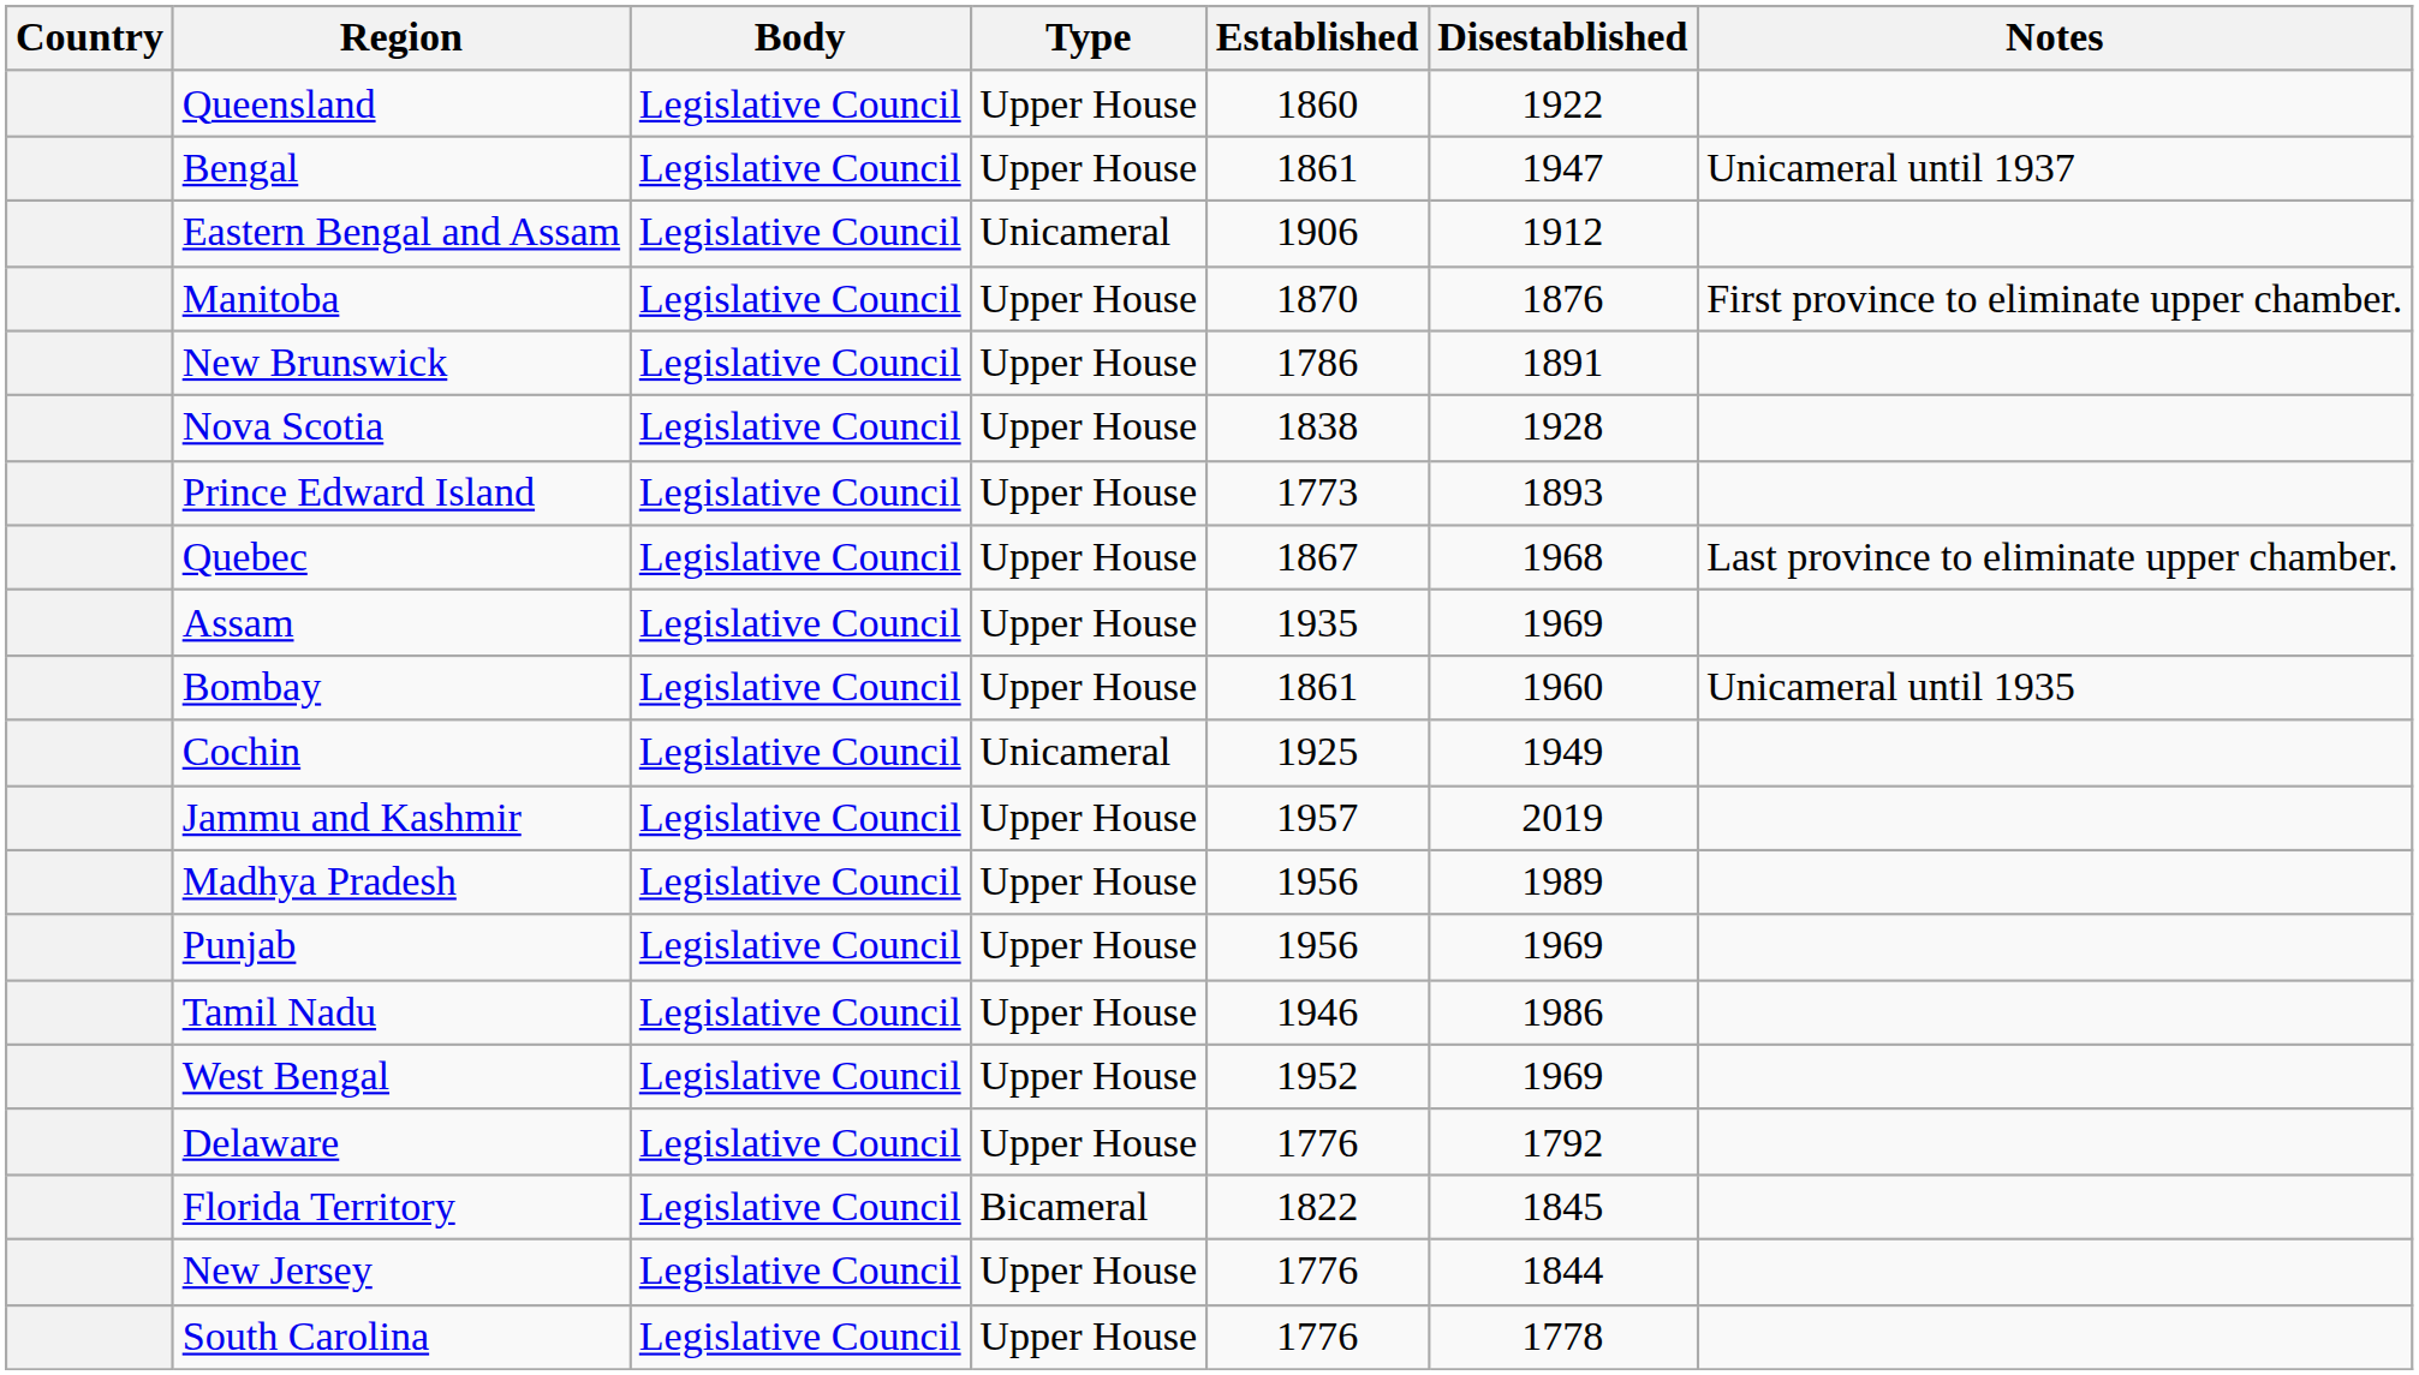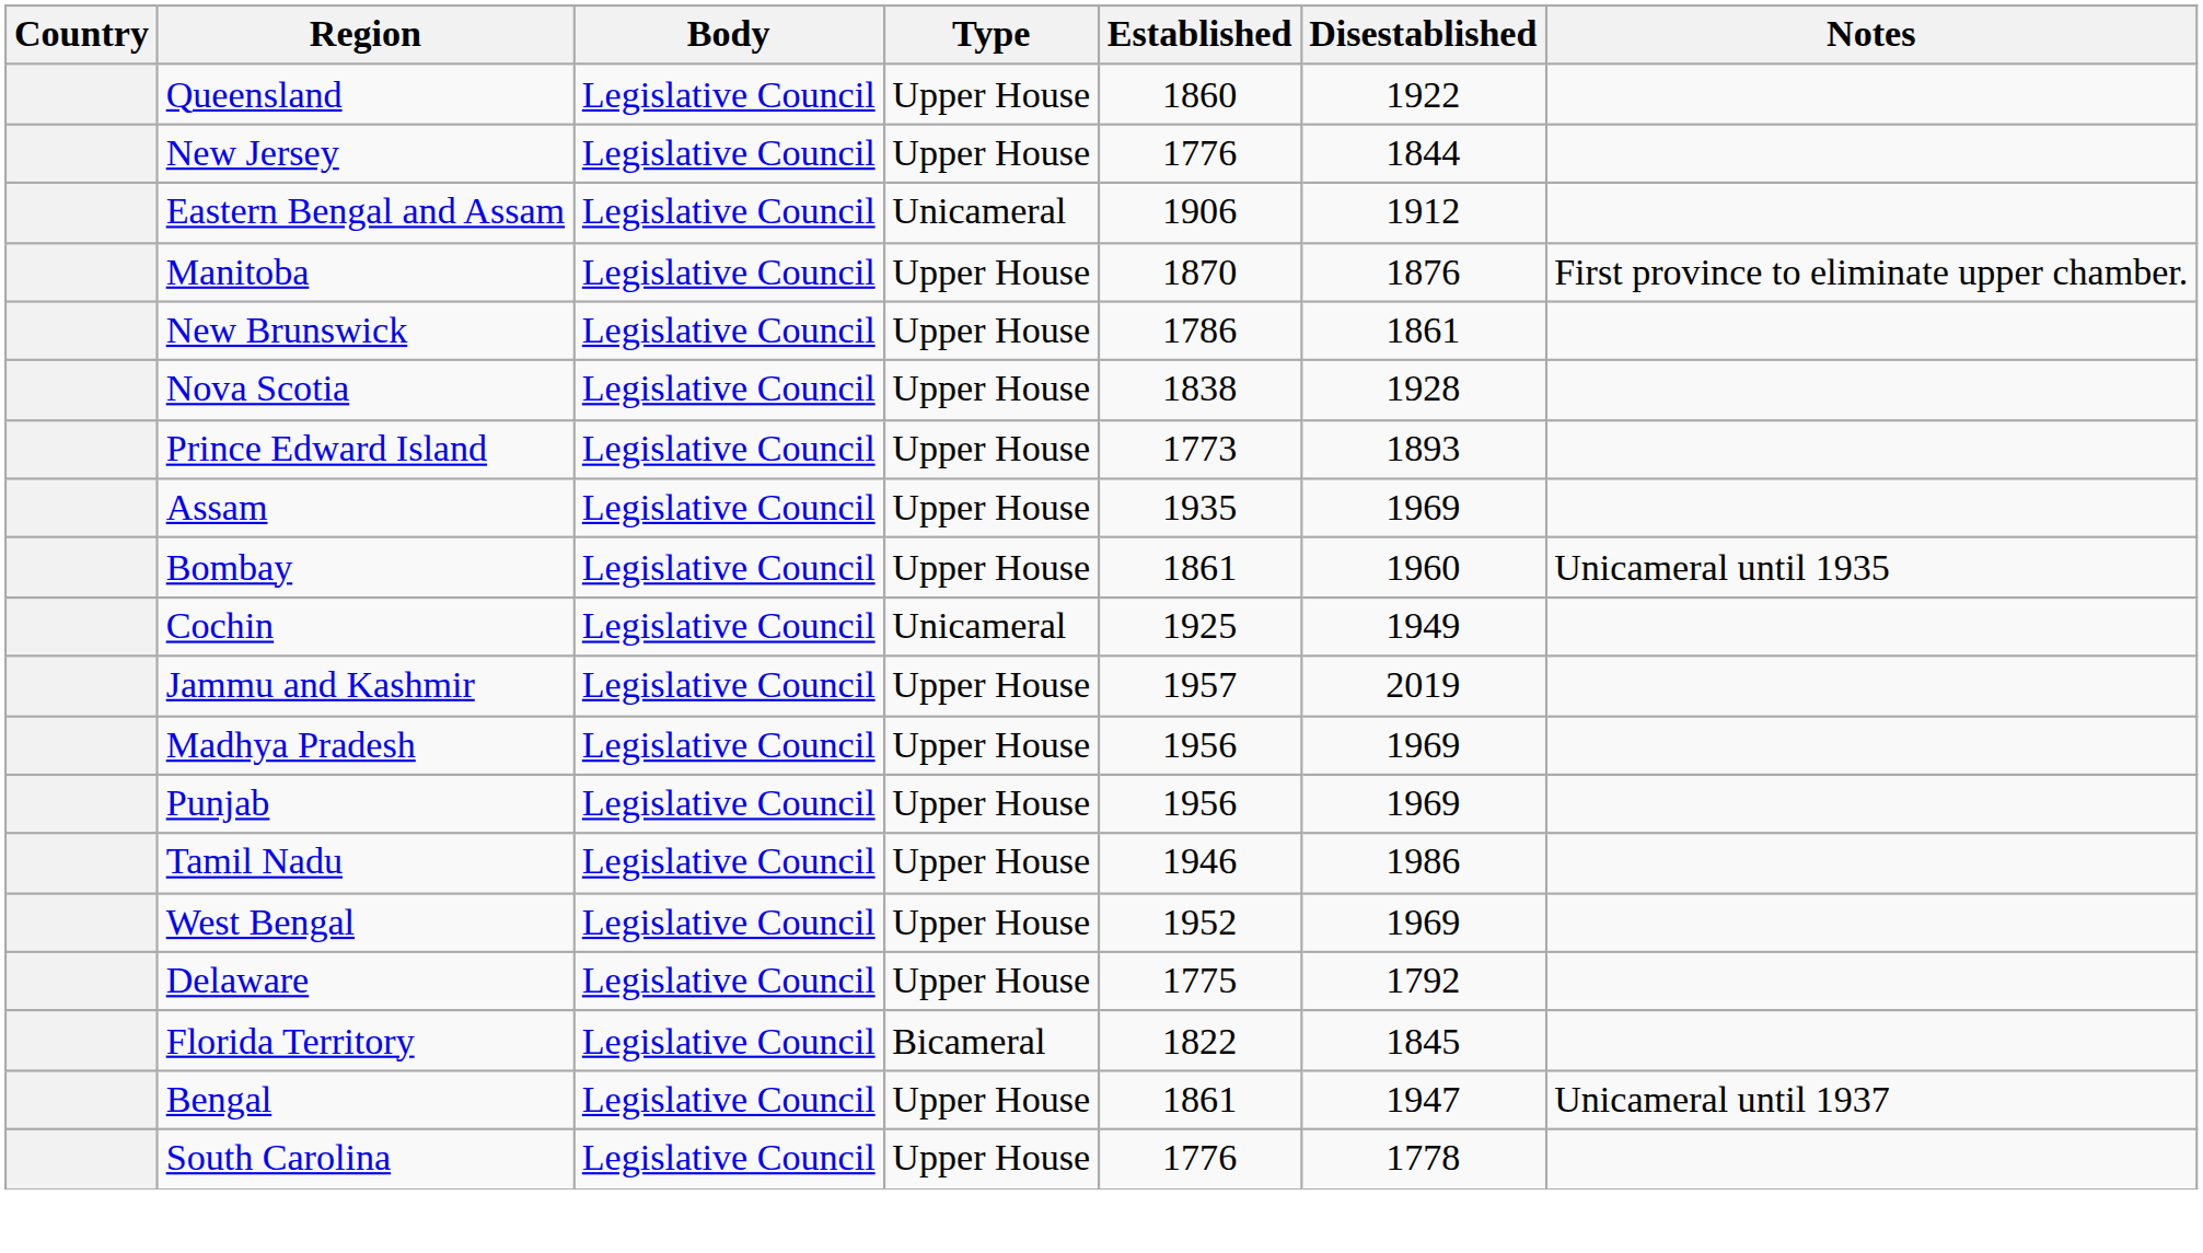rows swapped: Bengal <-> New Jersey
New Brunswick | Disestablished: 1891 -> 1861
- row: Quebec | Legislative Council | Upper House | 1867 | 1968 | Last province to eliminate upper chamber.
Madhya Pradesh | Disestablished: 1989 -> 1969
Delaware | Established: 1776 -> 1775
